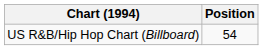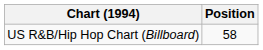US R&B/Hip Hop Chart (Billboard) | Position: 54 -> 58
